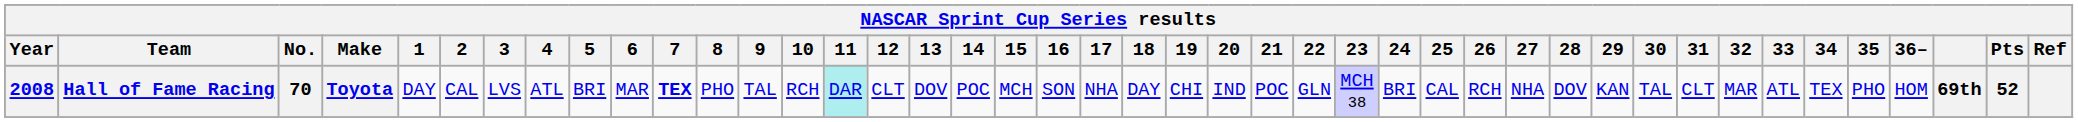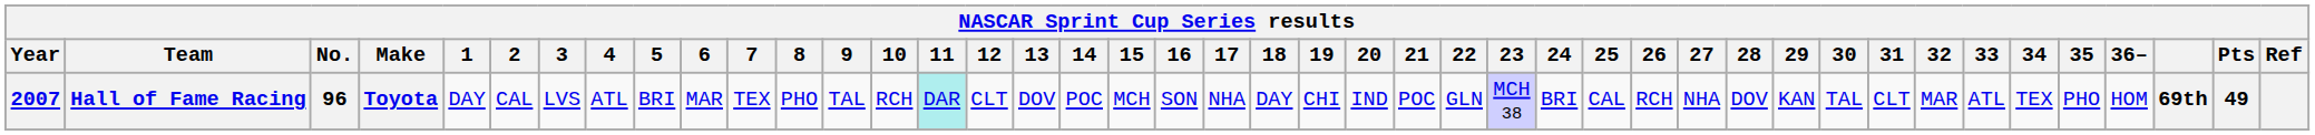Hall of Fame Racing | Year: 2008 -> 2007
Hall of Fame Racing | No.: 70 -> 96
Hall of Fame Racing | 7: bold -> normal
Hall of Fame Racing | Pts: 52 -> 49
